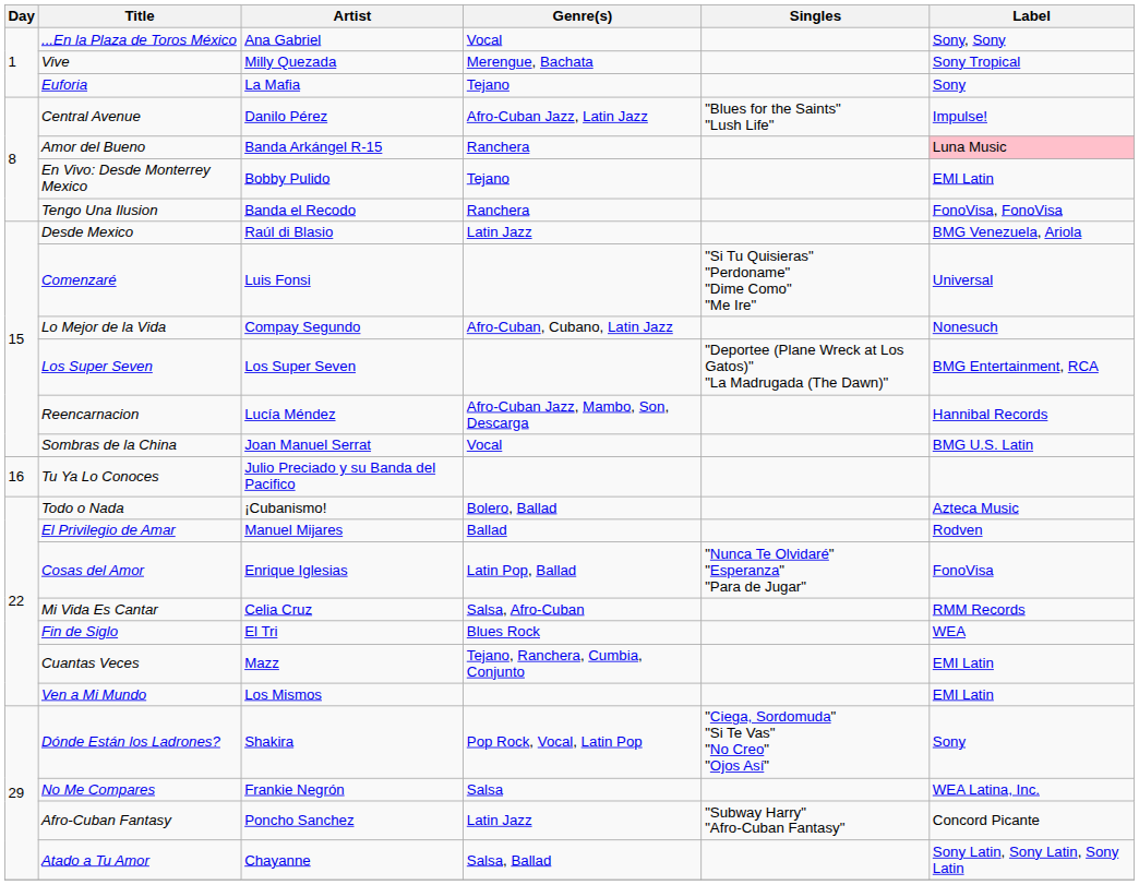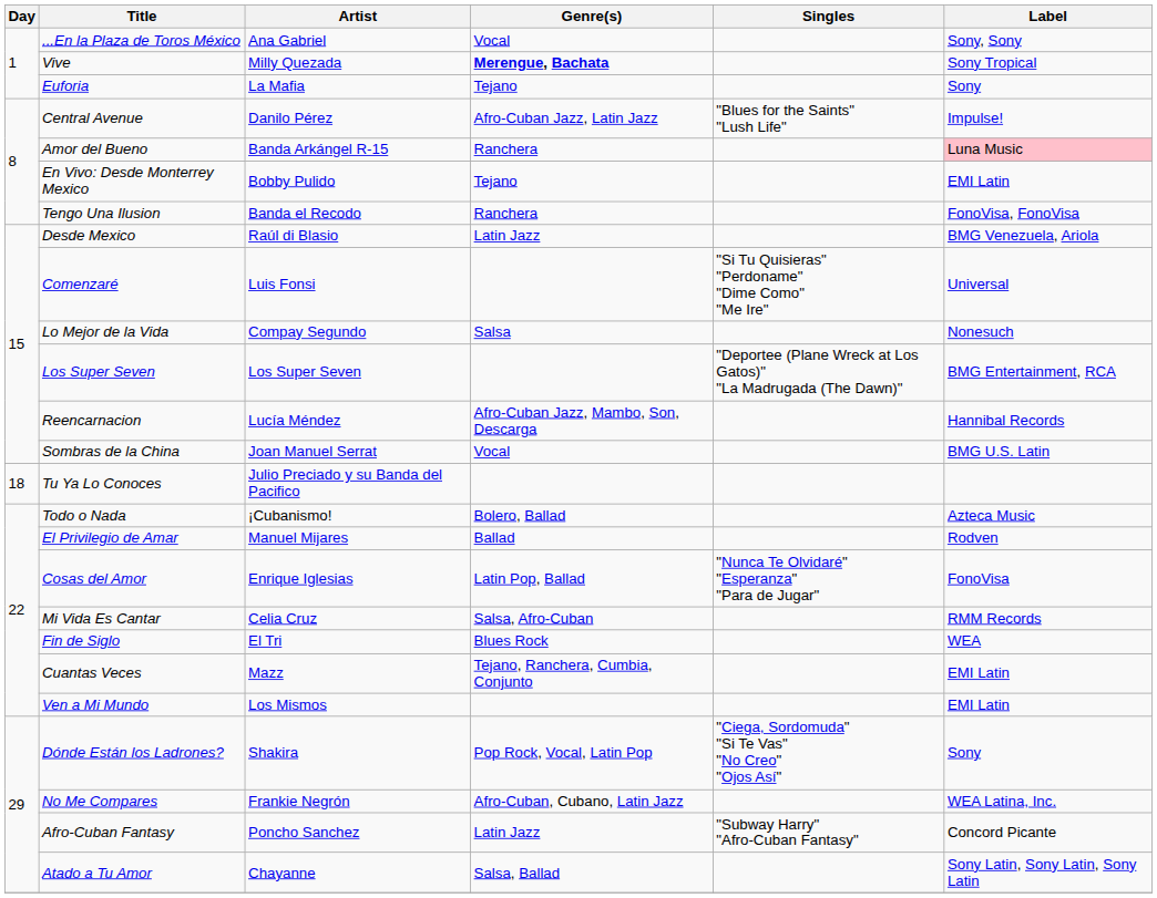Vive | Genre(s): normal -> bold
Lo Mejor de la Vida | Genre(s): Afro-Cuban, Cubano, Latin Jazz -> Salsa
Tu Ya Lo Conoces | Day: 16 -> 18
No Me Compares | Genre(s): Salsa -> Afro-Cuban, Cubano, Latin Jazz
